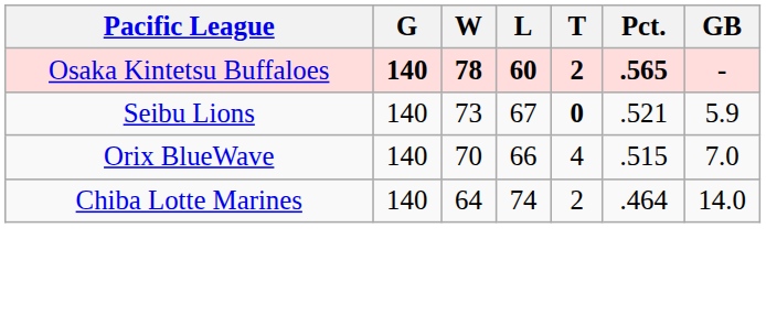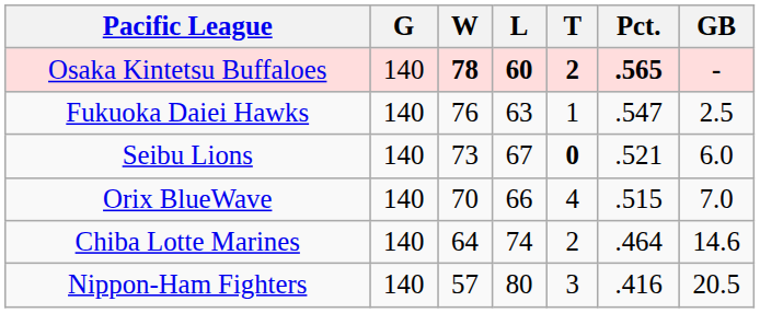Osaka Kintetsu Buffaloes | G: bold -> normal
+ row: Fukuoka Daiei Hawks | 140 | 76 | 63 | 1 | .547 | 2.5
Seibu Lions | GB: 5.9 -> 6.0
Chiba Lotte Marines | GB: 14.0 -> 14.6
+ row: Nippon-Ham Fighters | 140 | 57 | 80 | 3 | .416 | 20.5
